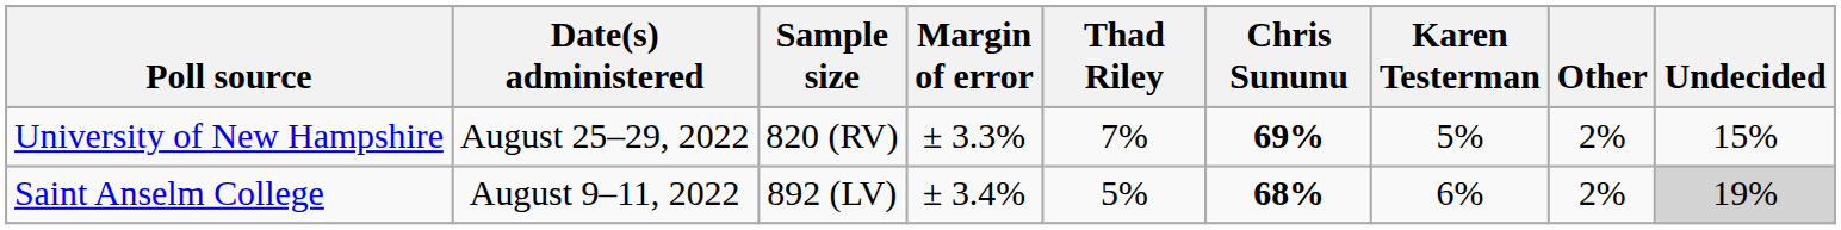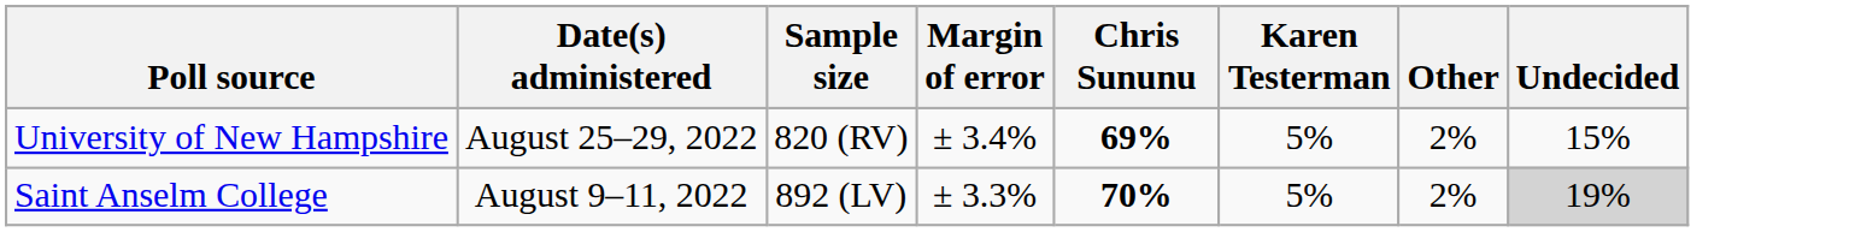- column: Thad Riley | 7% | 5%
University of New Hampshire | Margin of error: ± 3.3% -> ± 3.4%
Saint Anselm College | Margin of error: ± 3.4% -> ± 3.3%
Saint Anselm College | Chris Sununu: 68% -> 70%
Saint Anselm College | Karen Testerman: 6% -> 5%
